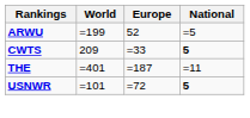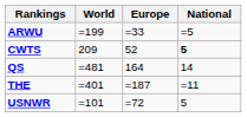ARWU | Europe: 52 -> =33
CWTS | Europe: =33 -> 52
+ row: QS | =481 | 164 | 14
USNWR | National: bold -> normal
